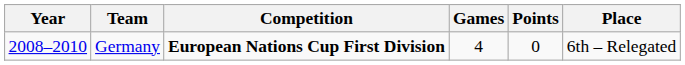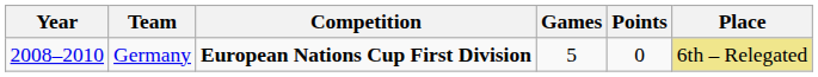Germany | Games: 4 -> 5
Germany | Place: no background -> khaki background
